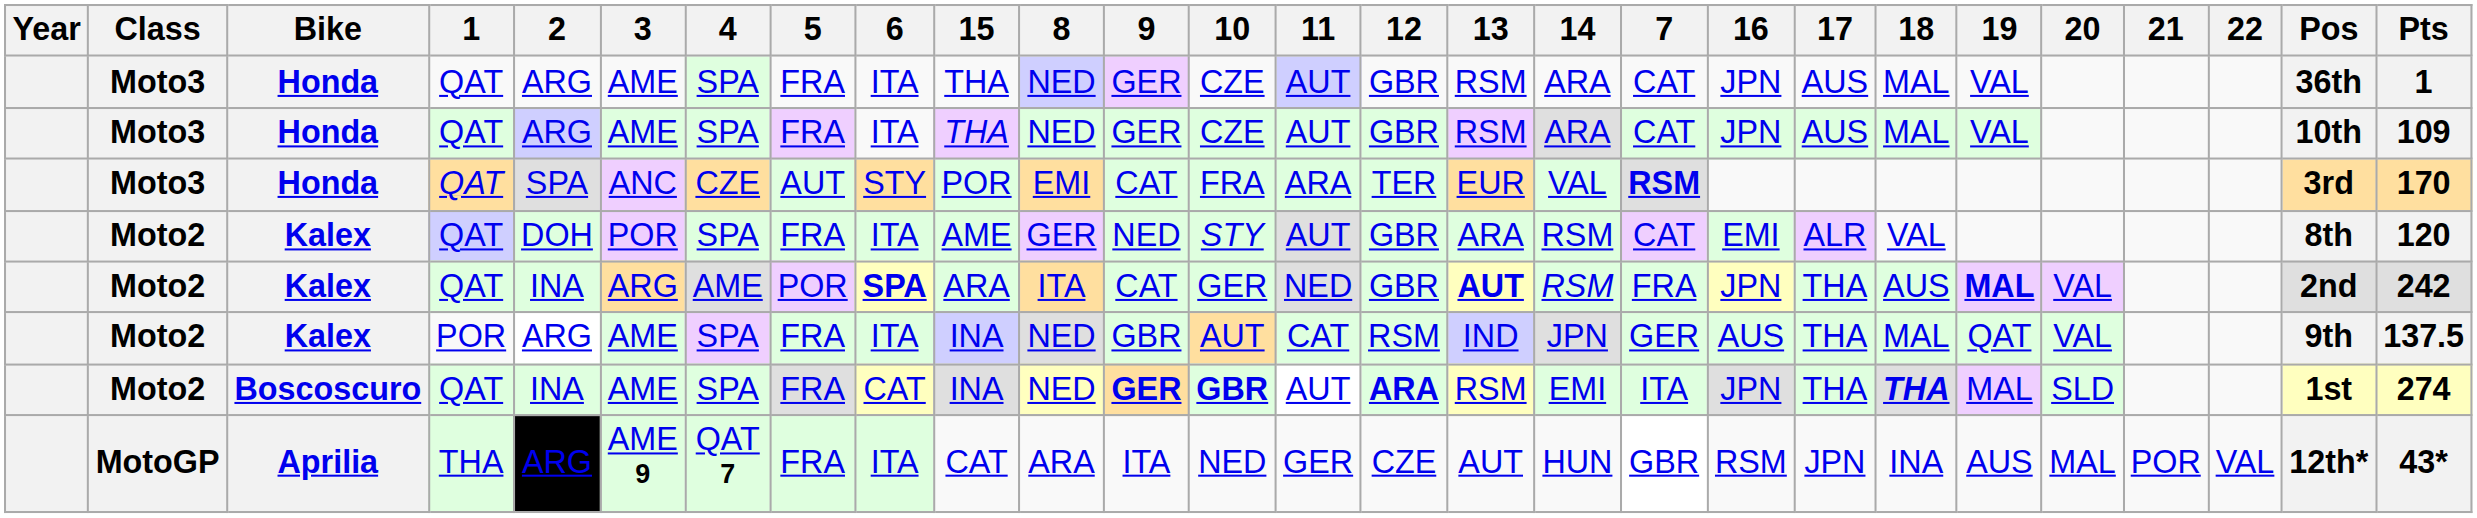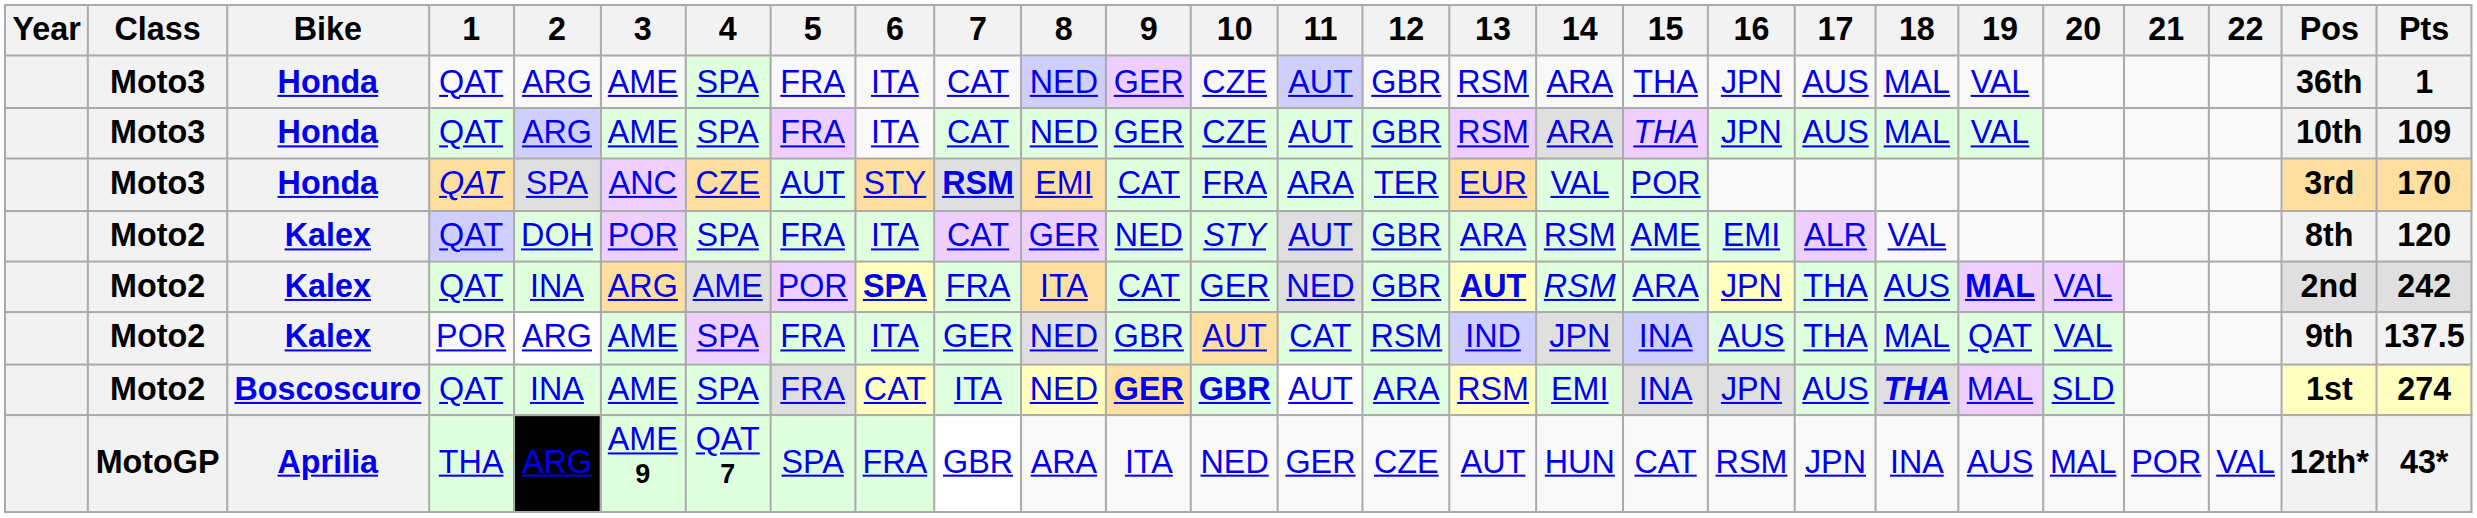columns swapped: 7 <-> 15
Boscoscuro | 12: bold -> normal
Boscoscuro | 17: THA -> AUS
Aprilia | 5: FRA -> SPA
Aprilia | 6: ITA -> FRA
